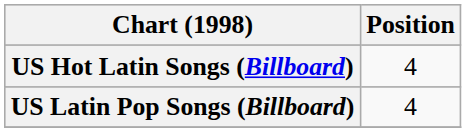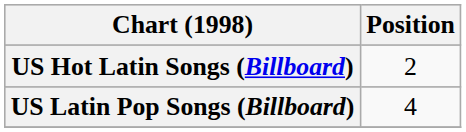US Hot Latin Songs (Billboard) | Position: 4 -> 2
